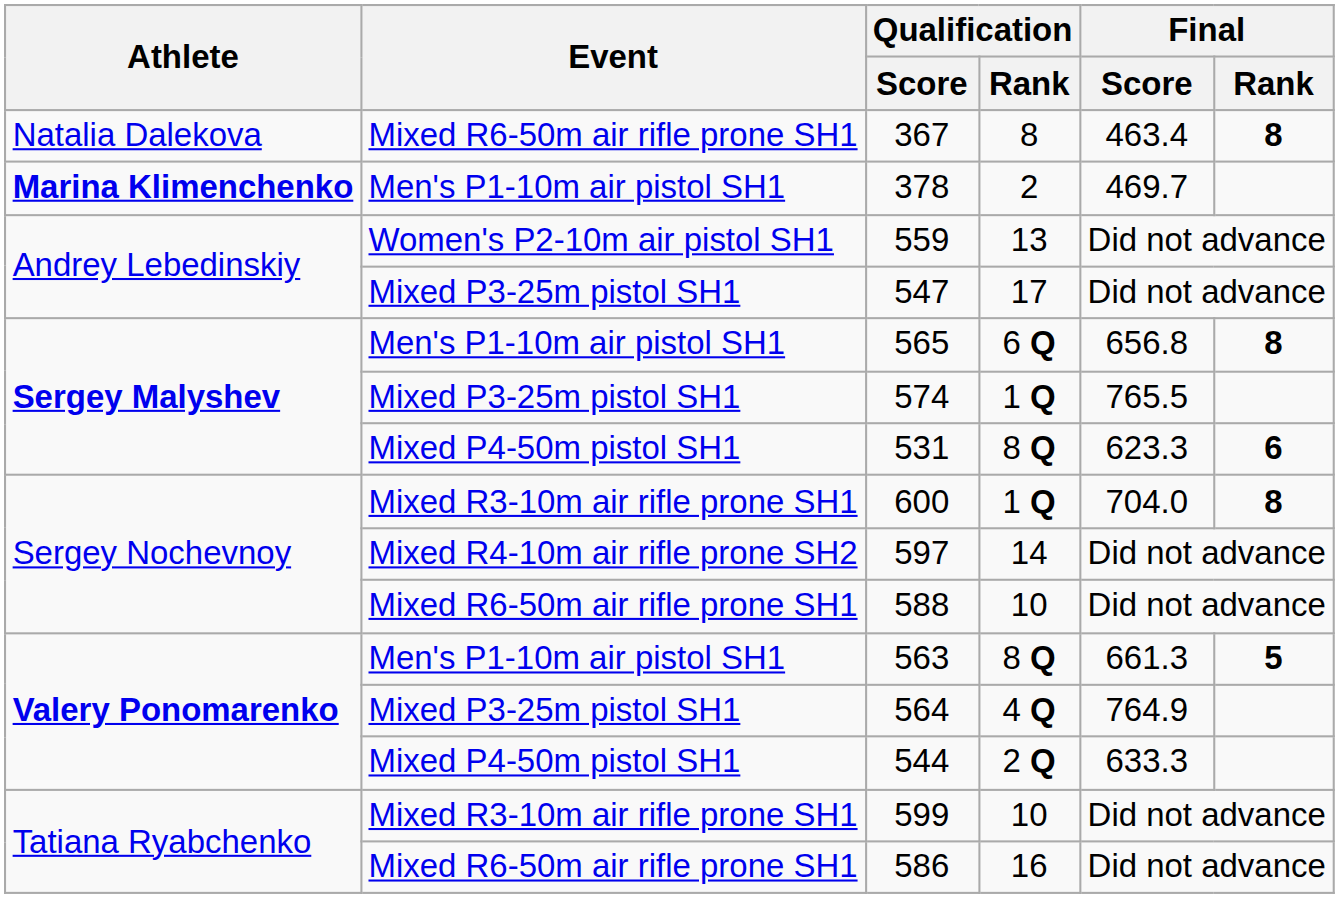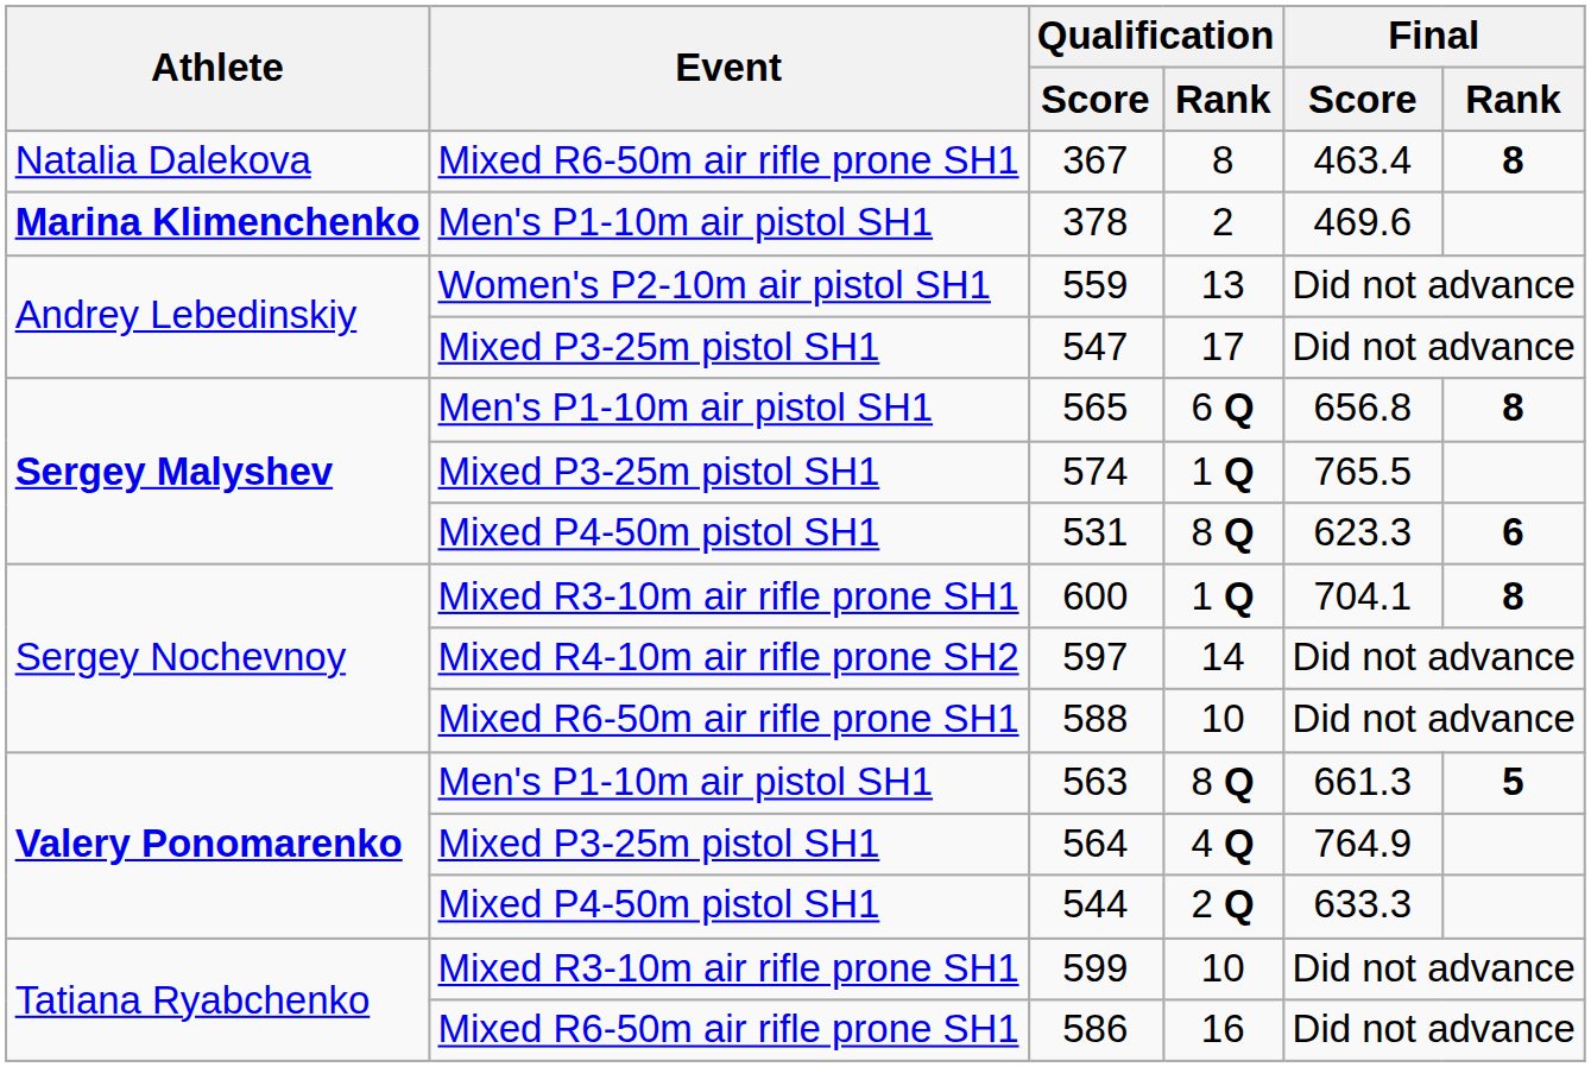378 | Final / Score: 469.7 -> 469.6
600 | Final / Score: 704.0 -> 704.1
